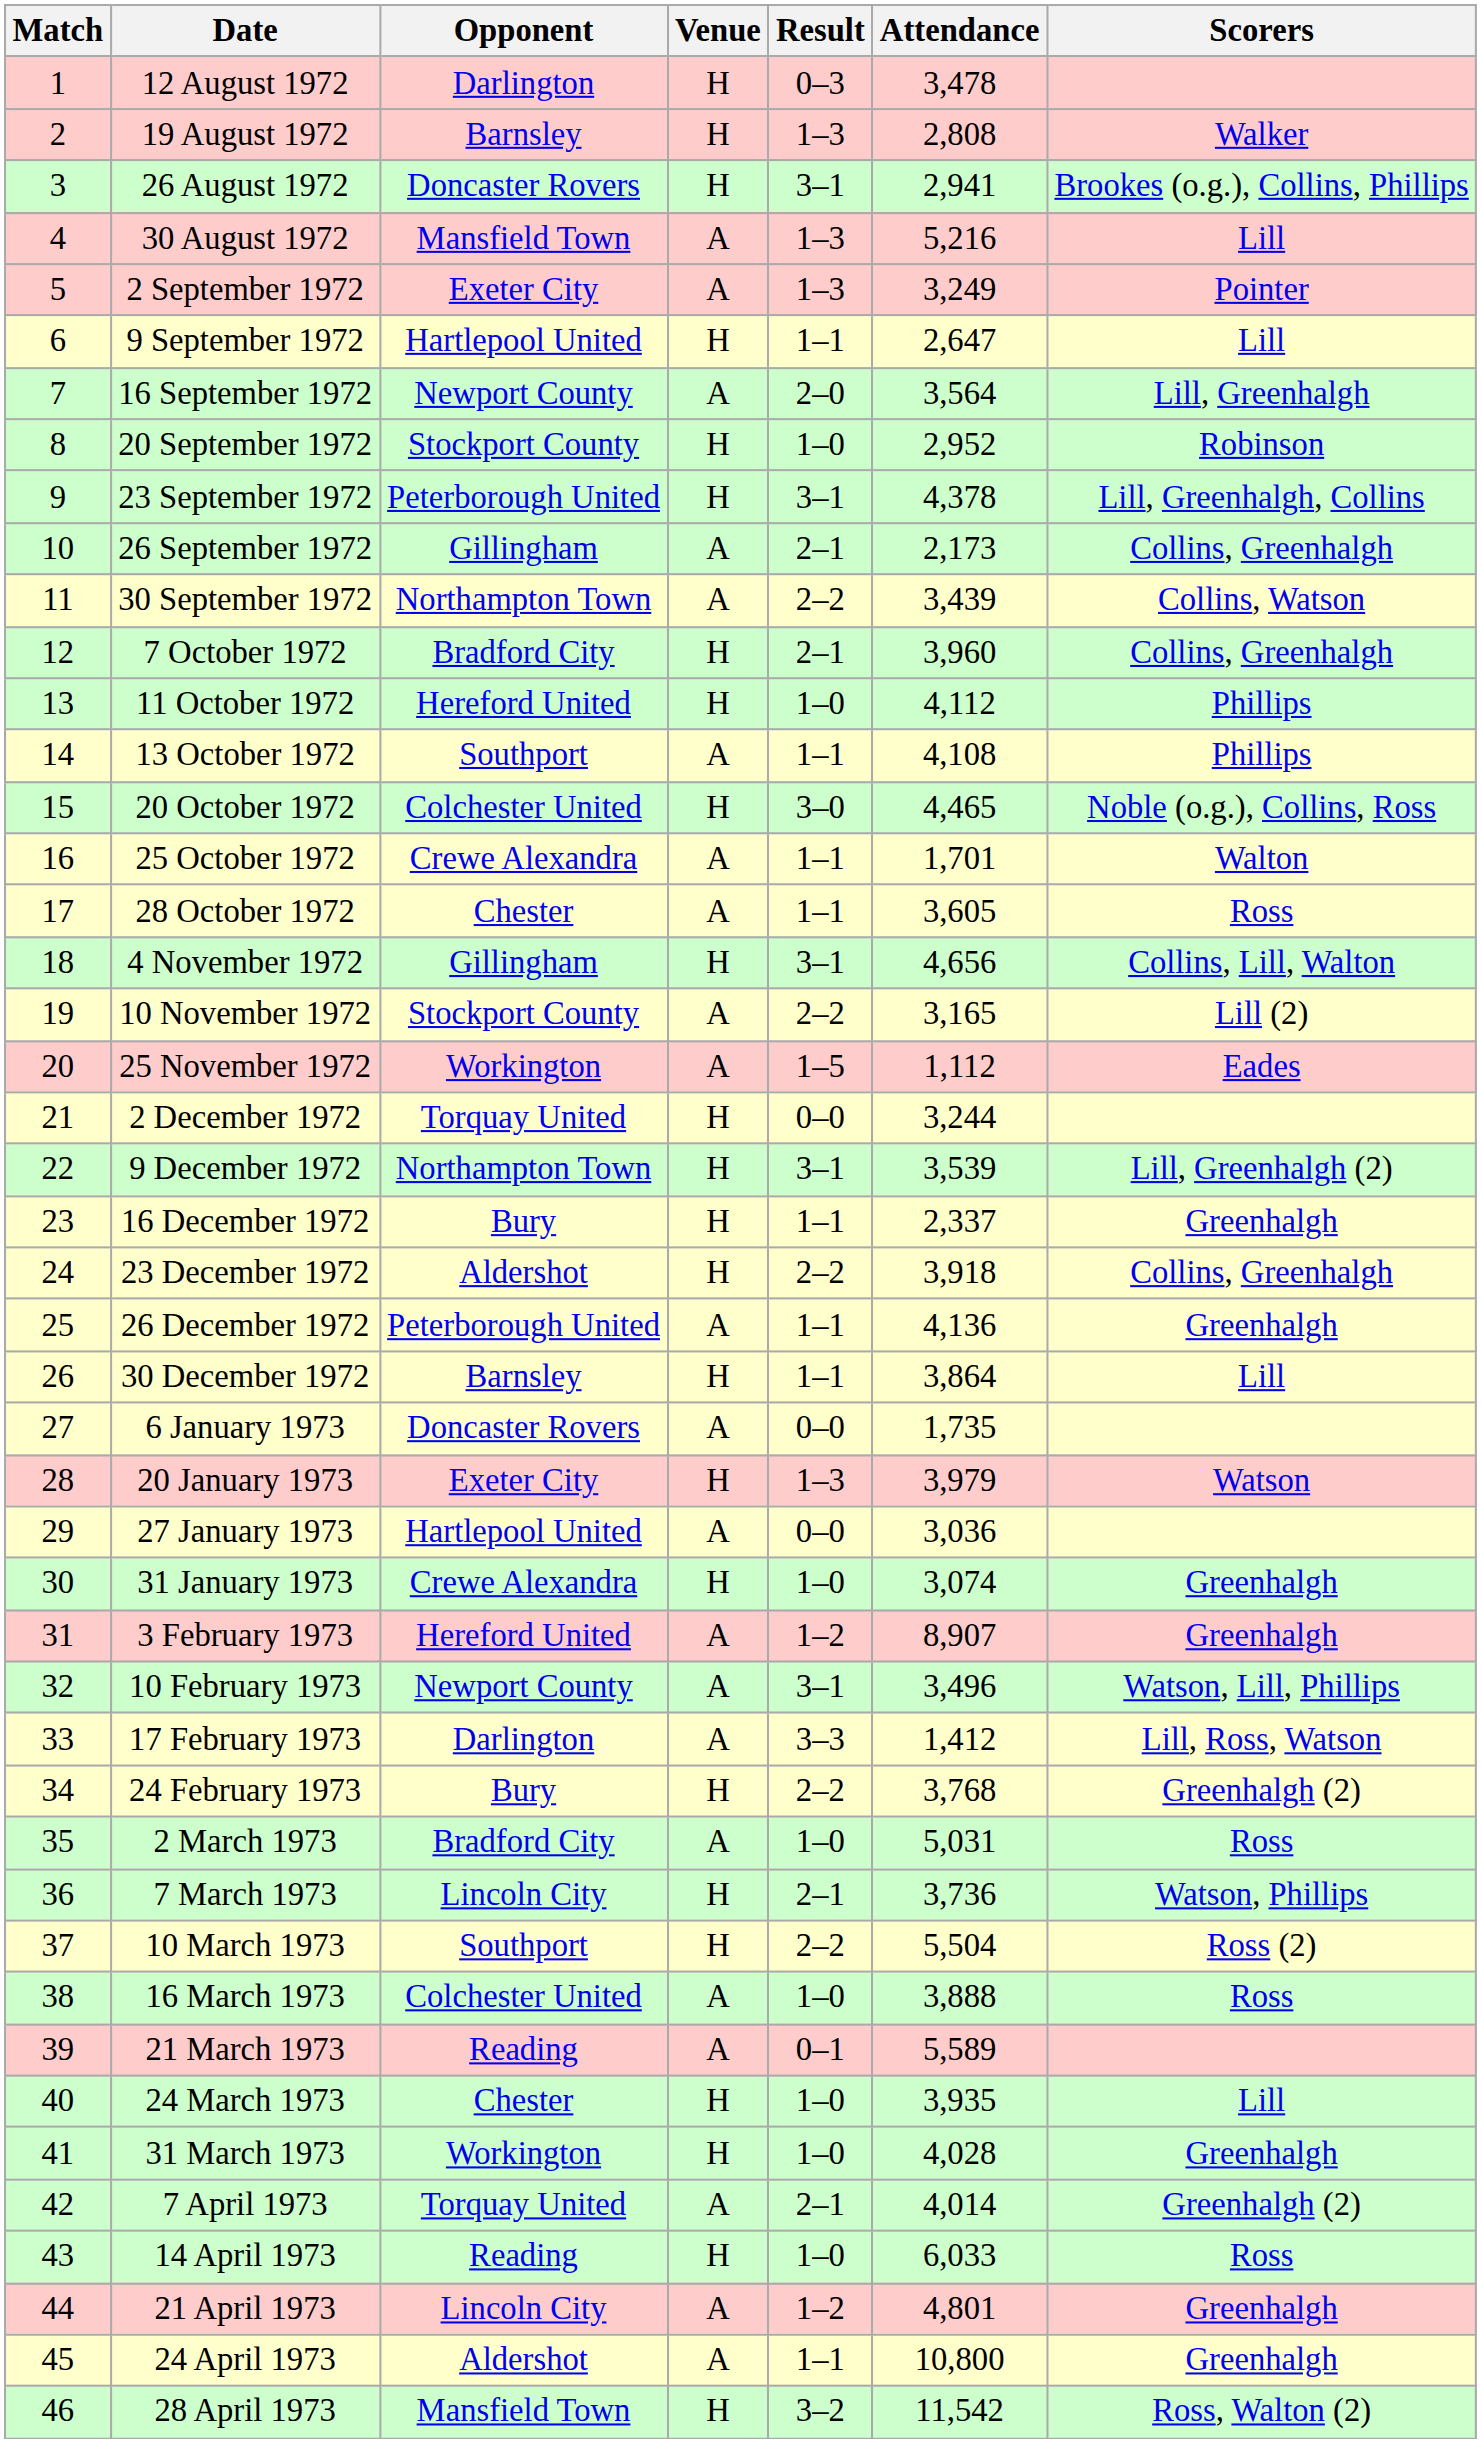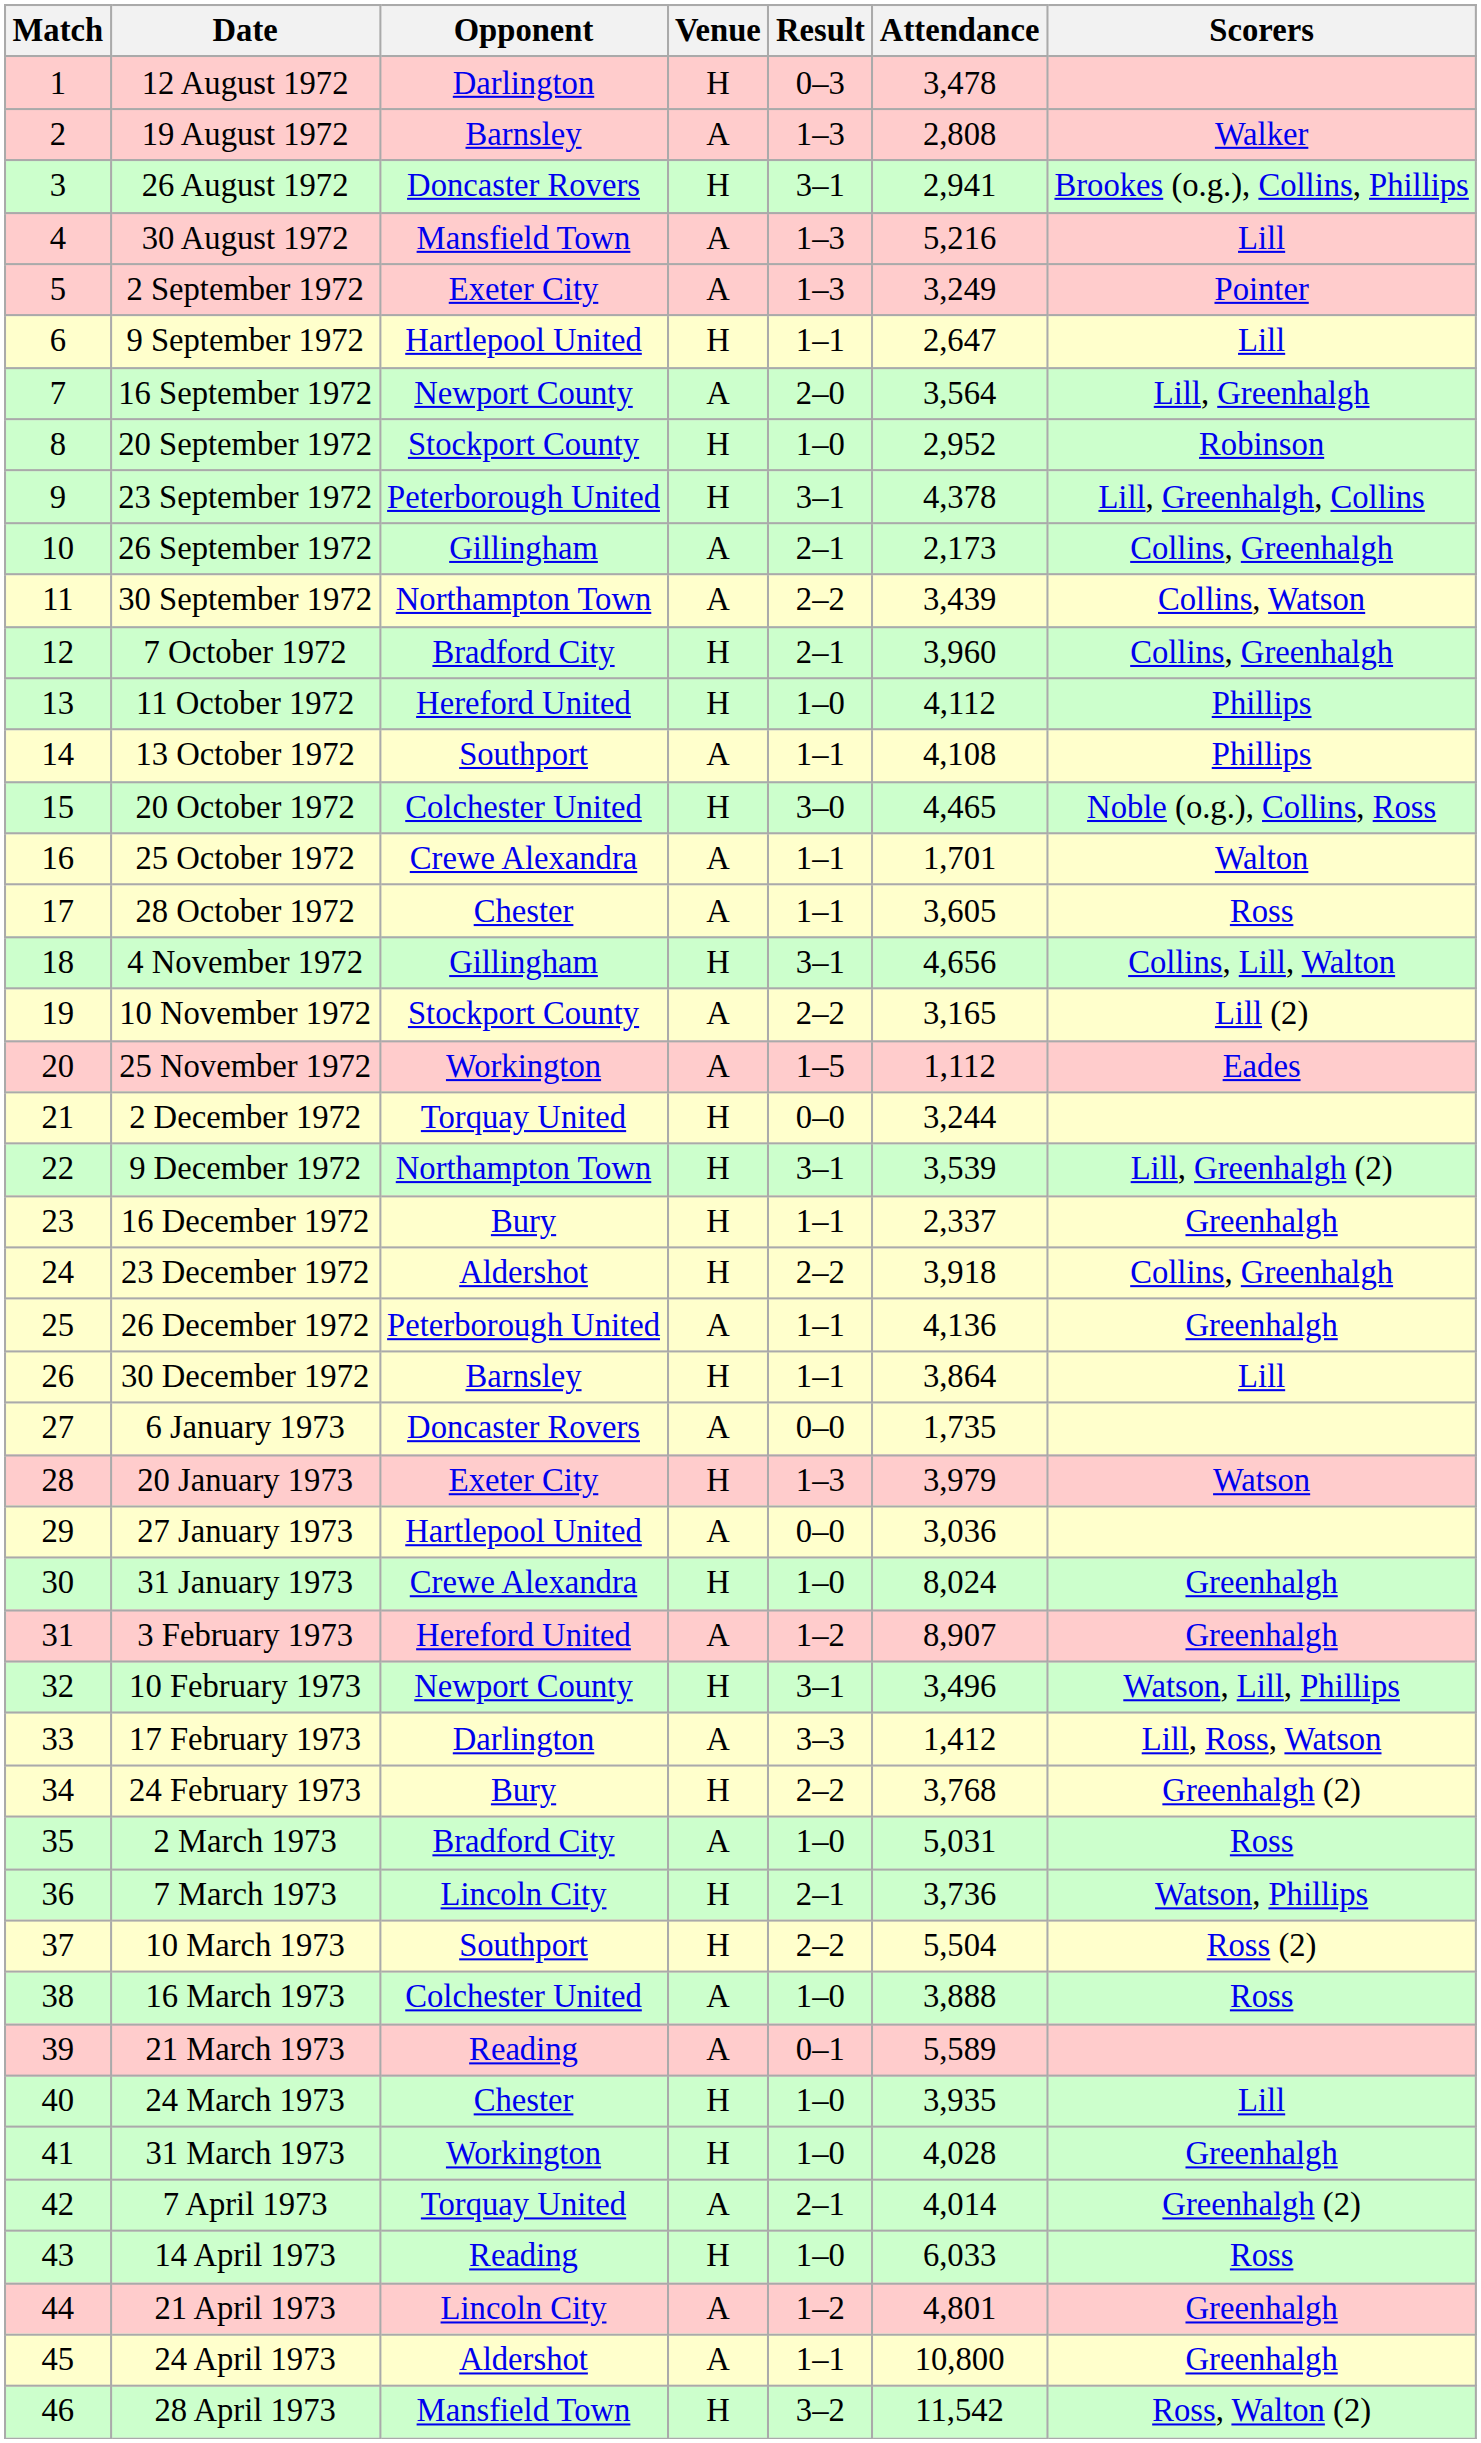19 August 1972 | Venue: H -> A
31 January 1973 | Attendance: 3,074 -> 8,024
10 February 1973 | Venue: A -> H
